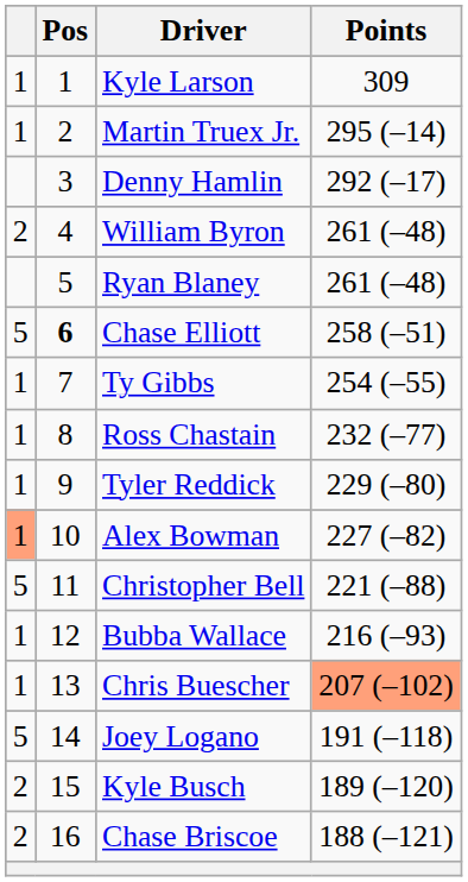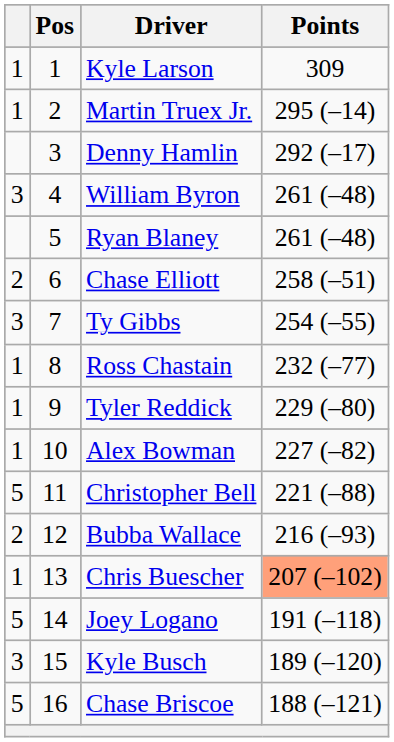William Byron | column 1: 2 -> 3
Chase Elliott | column 1: 5 -> 2
Chase Elliott | Pos: bold -> normal
Ty Gibbs | column 1: 1 -> 3
Alex Bowman | column 1: lightsalmon background -> no background
Bubba Wallace | column 1: 1 -> 2
Kyle Busch | column 1: 2 -> 3
Chase Briscoe | column 1: 2 -> 5
